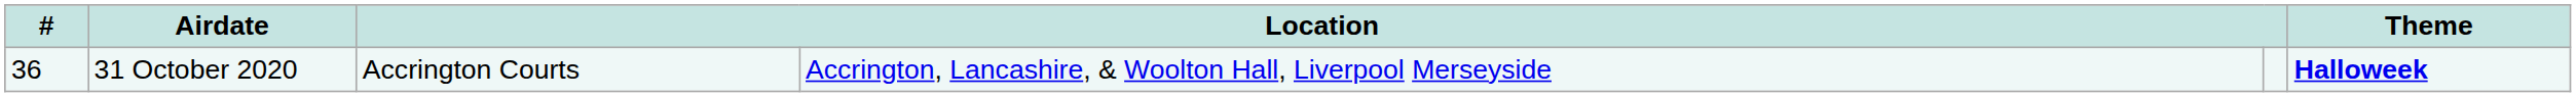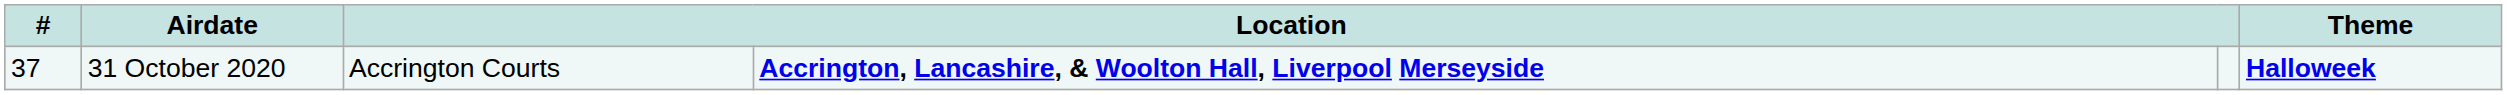31 October 2020 | #: 36 -> 37
31 October 2020 | column 4: normal -> bold
